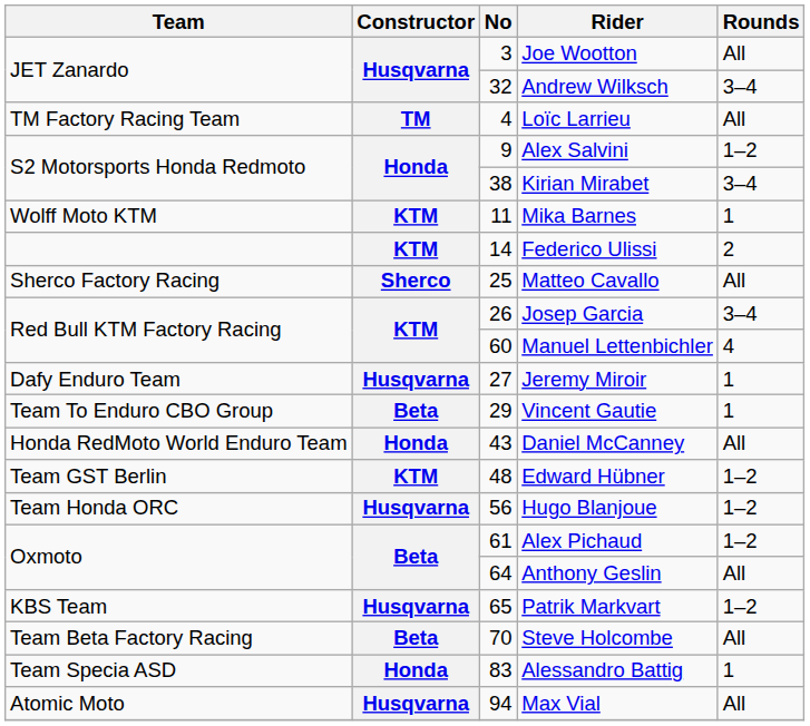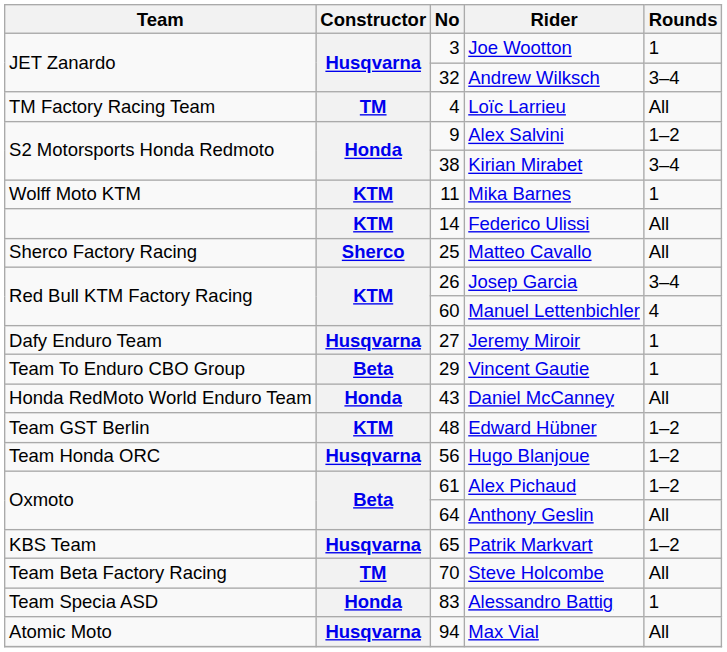Joe Wootton | Rounds: All -> 1
Federico Ulissi | Rounds: 2 -> All
Steve Holcombe | Constructor: Beta -> TM
